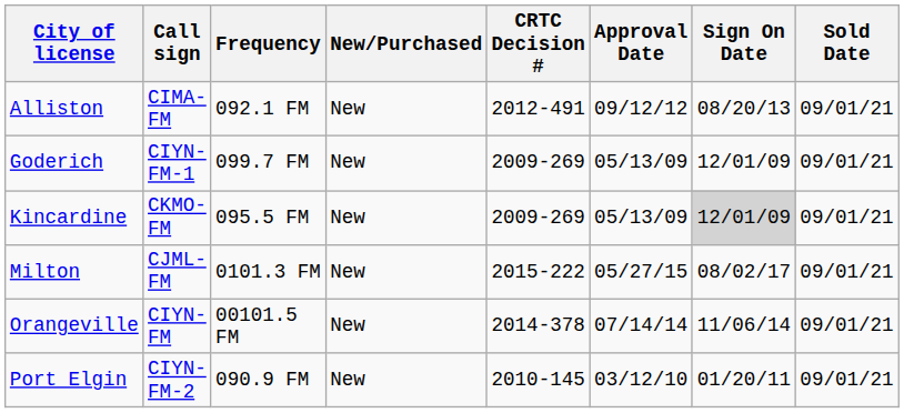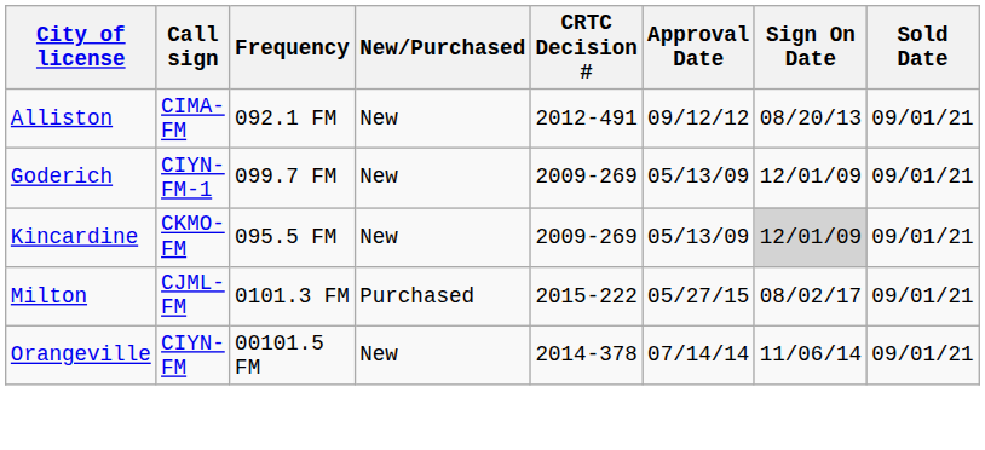Milton | New/Purchased: New -> Purchased
- row: Port Elgin | CIYN-FM-2 | 090.9 FM | New | 2010-145 | 03/12/10 | 01/20/11 | 09/01/21
